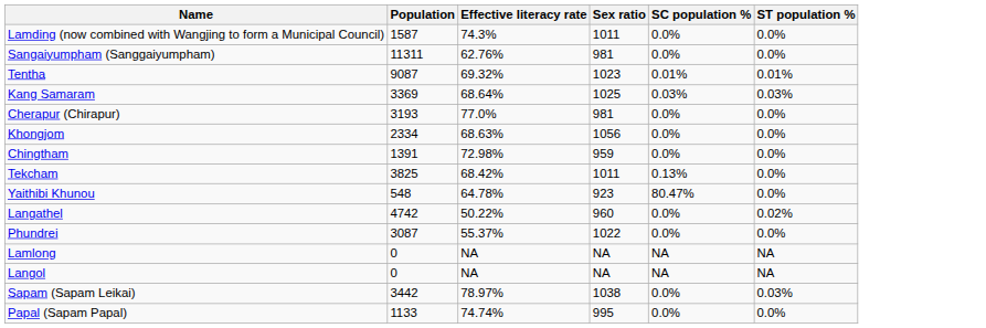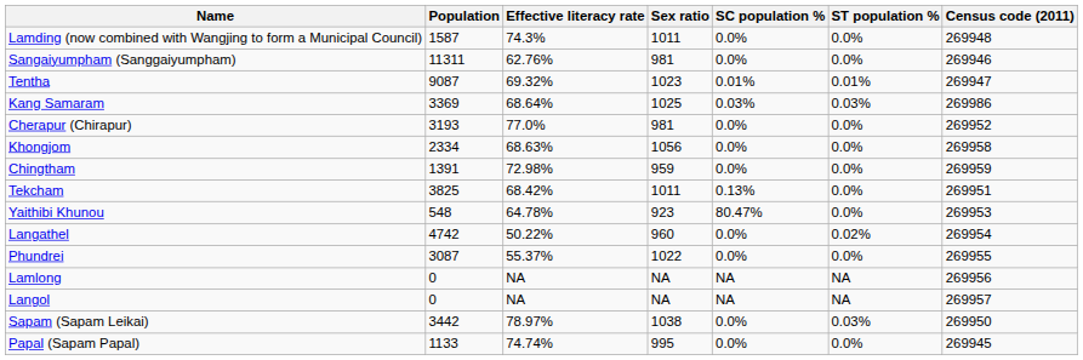+ column: Census code (2011) | 269948 | 269946 | 269947 | 269986 | 269952 | 269958 | 269959 | 269951 | 269953 | 269954 | 269955 | 269956 | 269957 | 269950 | 269945
